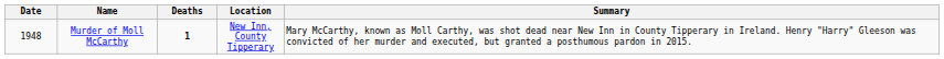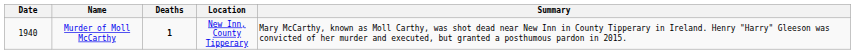Murder of Moll McCarthy | Date: 1948 -> 1940
